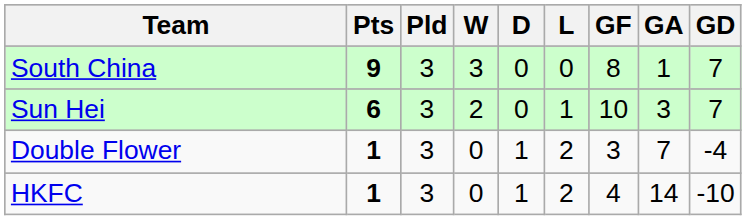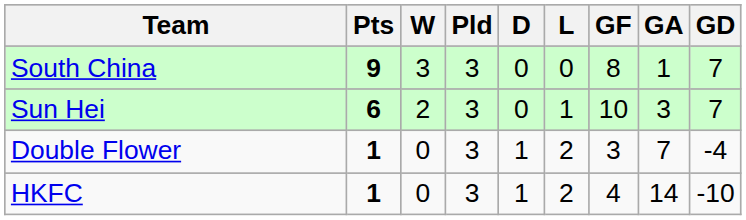columns swapped: Pld <-> W
